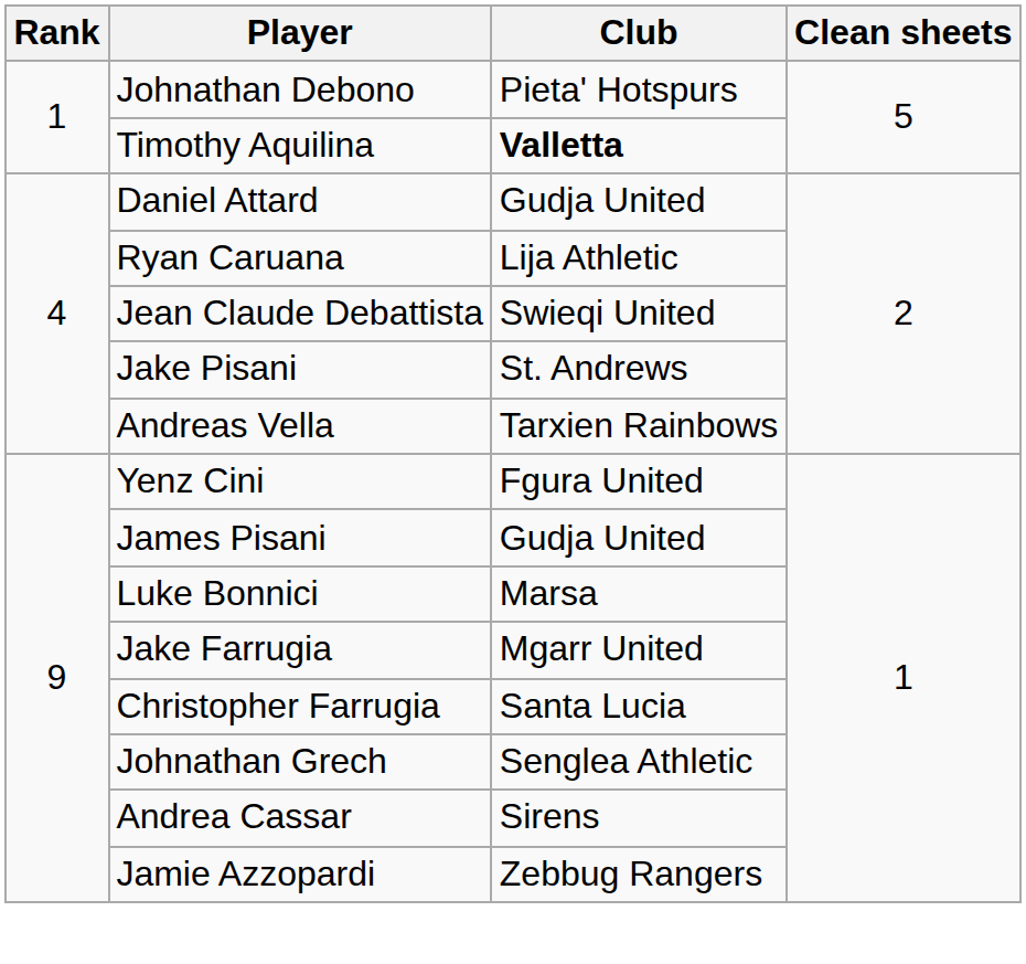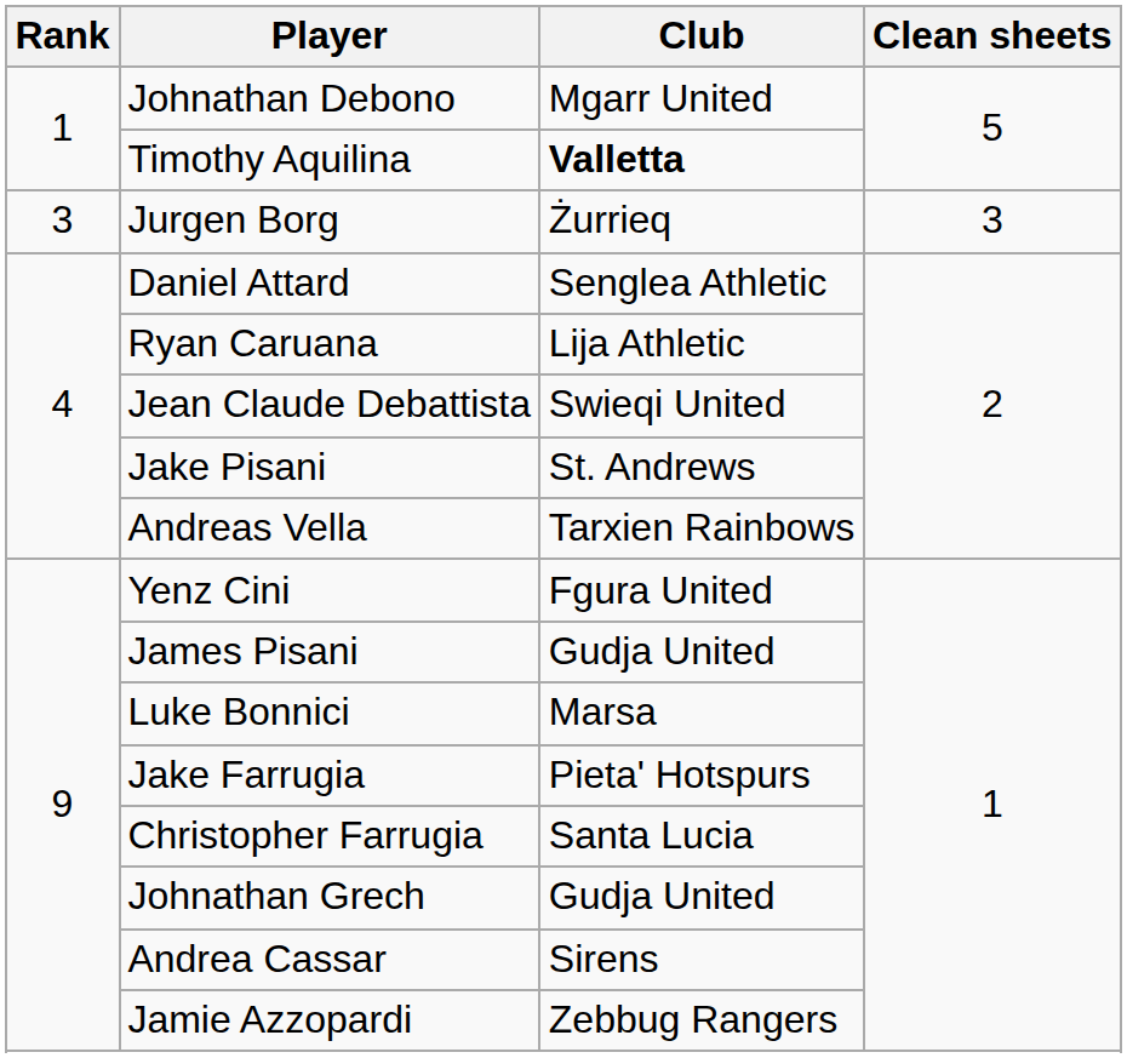Johnathan Debono | Club: Pieta' Hotspurs -> Mgarr United
+ row: 3 | Jurgen Borg | Żurrieq | 3
Daniel Attard | Club: Gudja United -> Senglea Athletic
Jake Farrugia | Club: Mgarr United -> Pieta' Hotspurs
Johnathan Grech | Club: Senglea Athletic -> Gudja United
